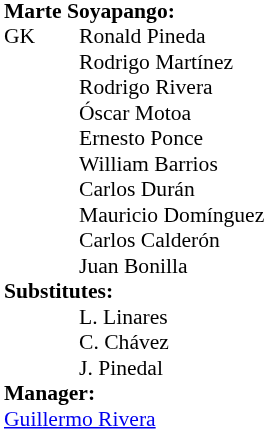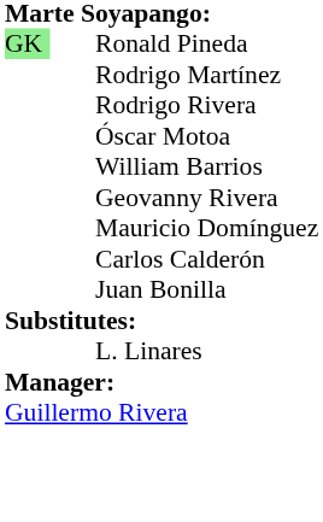Ronald Pineda | column 1: no background -> lightgreen background
- row: Ernesto Ponce
- row: Carlos Durán
+ row: Geovanny Rivera
- row: C. Chávez
- row: J. Pinedal
